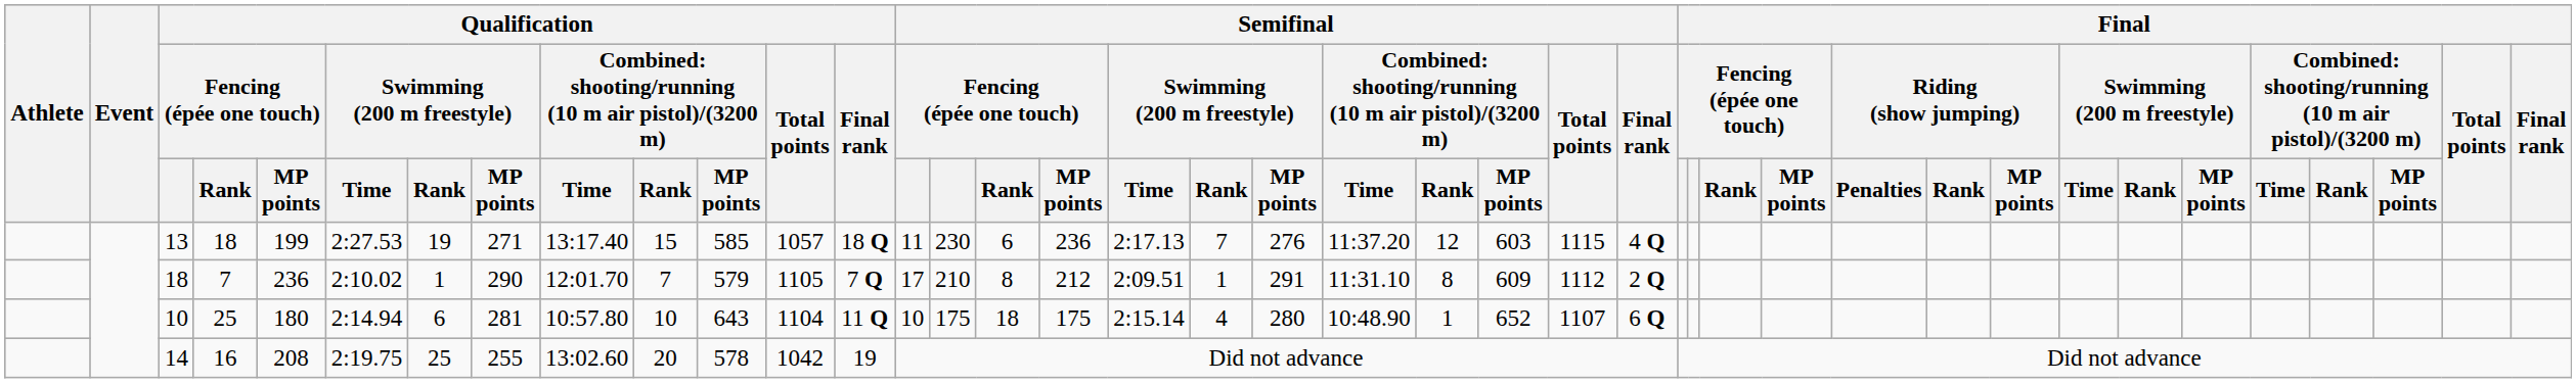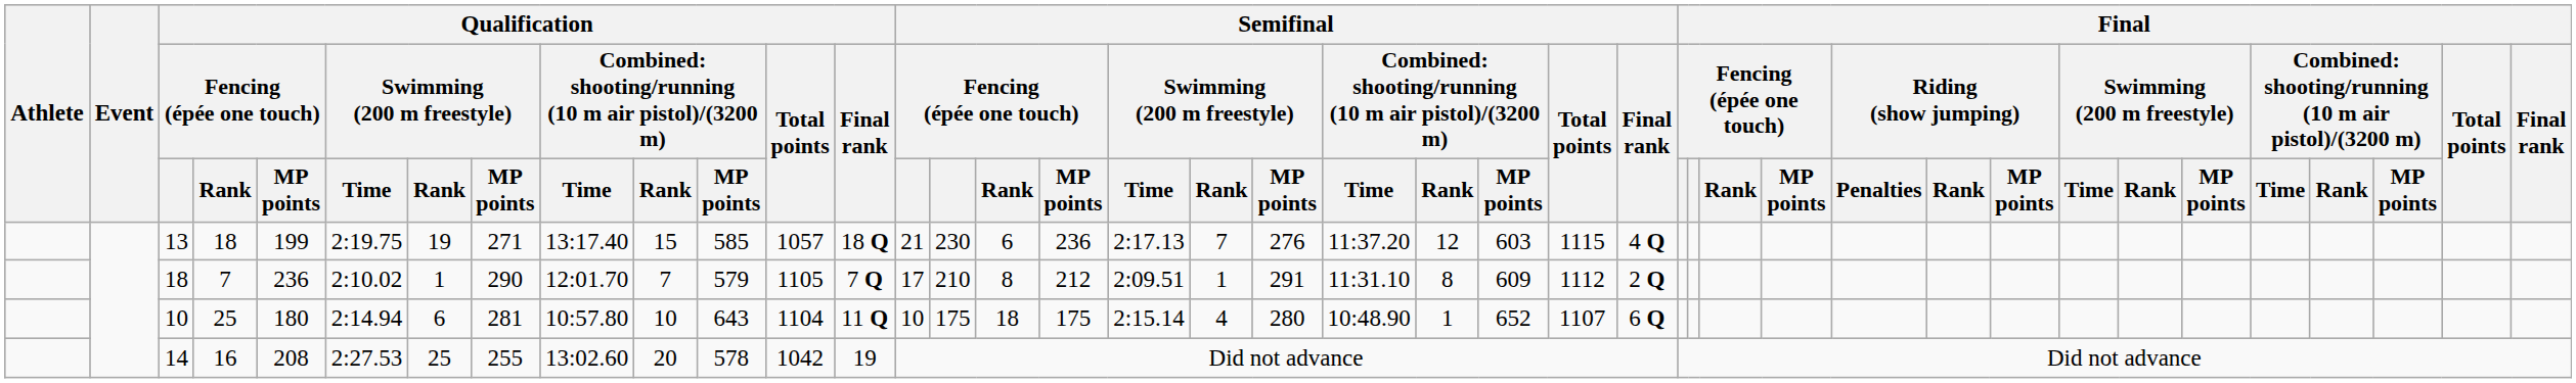13 | Qualification / Swimming (200 m freestyle) / Time: 2:27.53 -> 2:19.75
13 | column 14: 11 -> 21
14 | Qualification / Swimming (200 m freestyle) / Time: 2:19.75 -> 2:27.53
